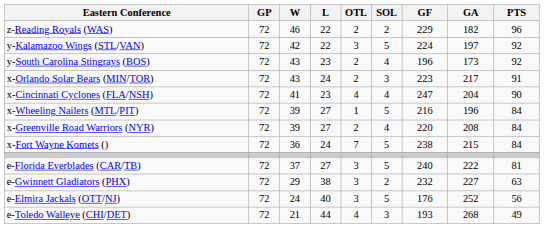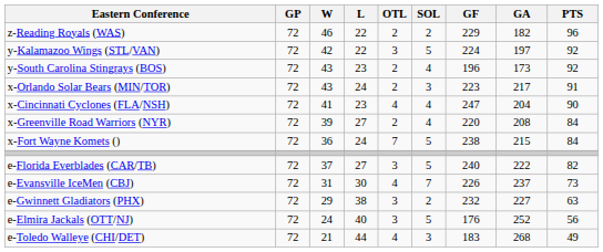- row: x-Wheeling Nailers (MTL/PIT) | 72 | 39 | 27 | 1 | 5 | 216 | 196 | 84
e-Florida Everblades (CAR/TB) | PTS: 81 -> 82
+ row: e-Evansville IceMen (CBJ) | 72 | 31 | 30 | 4 | 7 | 226 | 237 | 73
e-Toledo Walleye (CHI/DET) | GF: 193 -> 183
